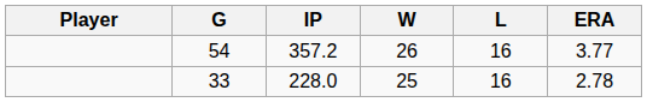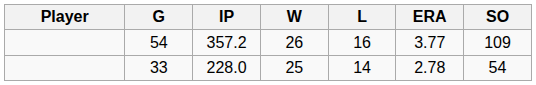+ column: SO | 109 | 54
33 | L: 16 -> 14
